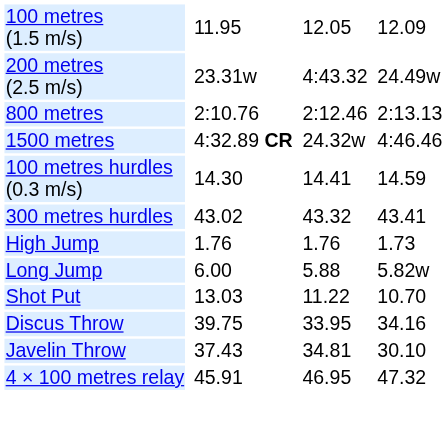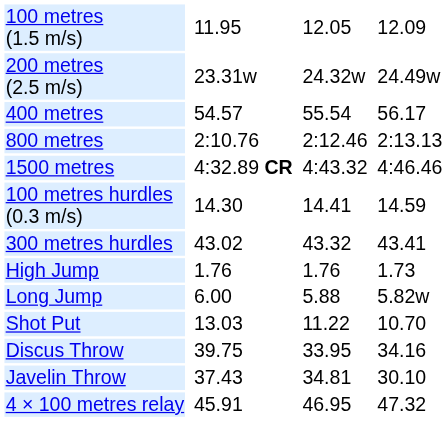200 metres (2.5 m/s) | column 5: 4:43.32 -> 24.32w
+ row: 400 metres | 54.57 | 55.54 | 56.17
1500 metres | column 5: 24.32w -> 4:43.32
